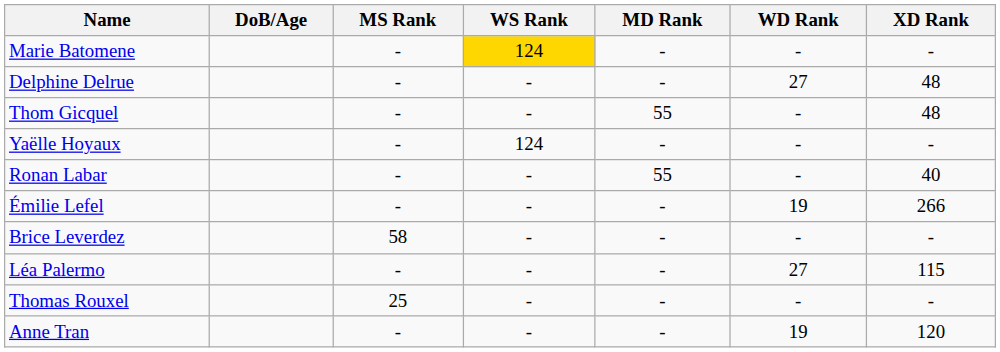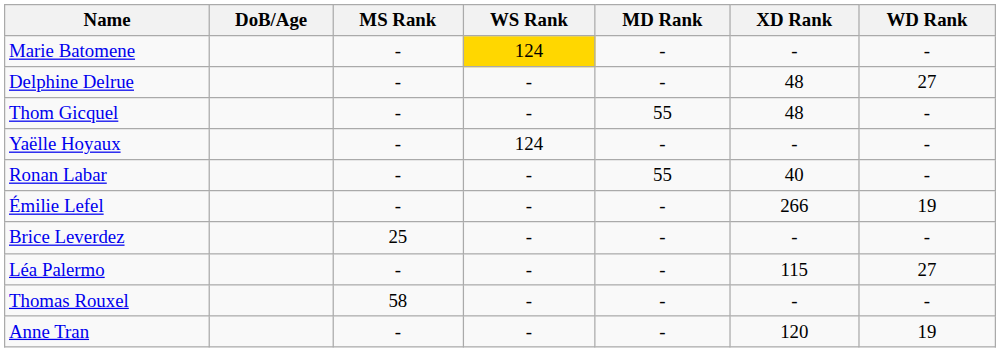columns swapped: WD Rank <-> XD Rank
Brice Leverdez | MS Rank: 58 -> 25
Thomas Rouxel | MS Rank: 25 -> 58
